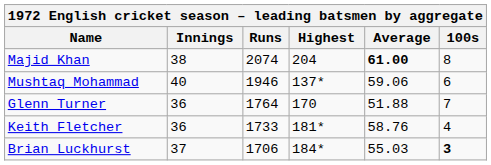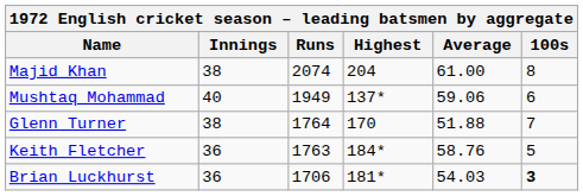Majid Khan | Average: bold -> normal
Mushtaq Mohammad | Runs: 1946 -> 1949
Glenn Turner | Innings: 36 -> 38
Keith Fletcher | Runs: 1733 -> 1763
Keith Fletcher | Highest: 181* -> 184*
Keith Fletcher | 100s: 4 -> 5
Brian Luckhurst | Innings: 37 -> 36
Brian Luckhurst | Highest: 184* -> 181*
Brian Luckhurst | Average: 55.03 -> 54.03
